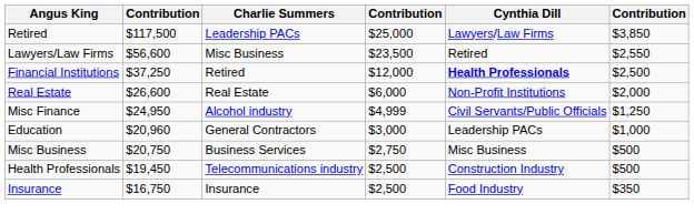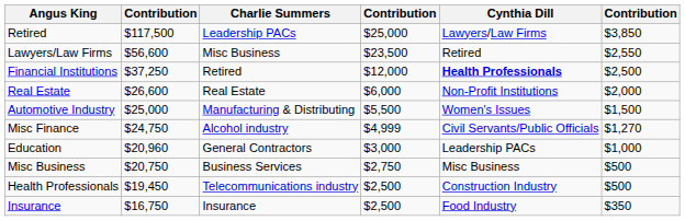+ row: Automotive Industry | $25,000 | Manufacturing & Distributing | $5,500 | Women's Issues | $1,500
Misc Finance | column 2: $24,950 -> $24,750
Misc Finance | column 6: $1,250 -> $1,270
